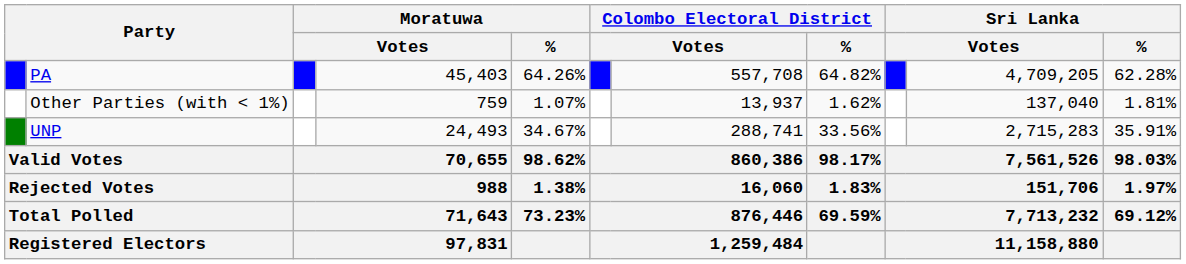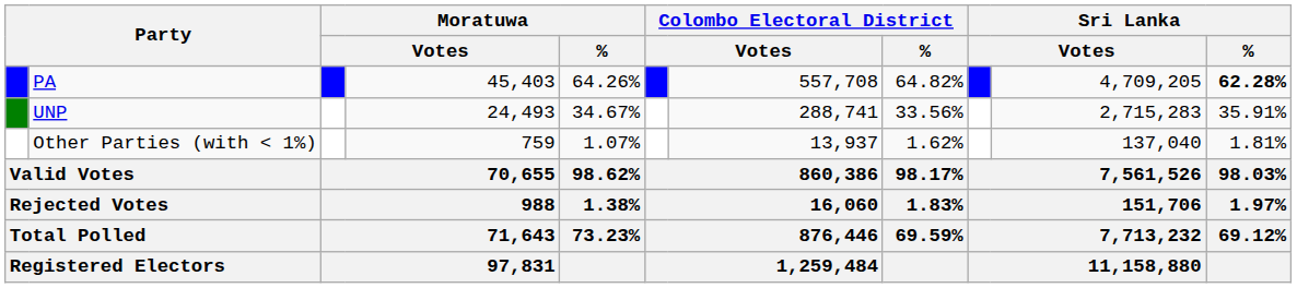PA | Sri Lanka / %: normal -> bold
rows swapped: UNP <-> Other Parties (with < 1%)
